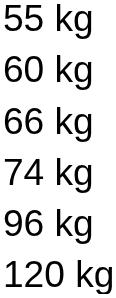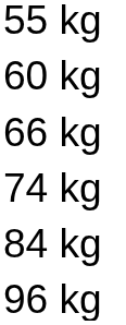+ row: 84 kg
- row: 120 kg
